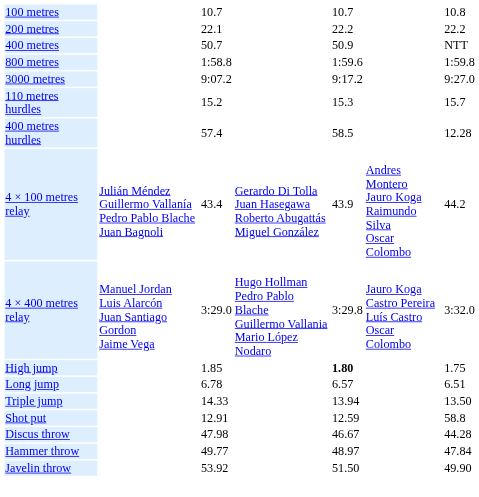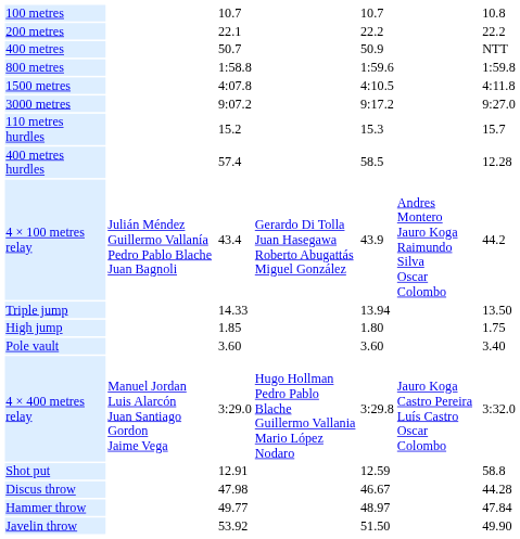+ row: 1500 metres | 4:07.8 | 4:10.5 | 4:11.8
rows swapped: 4 × 400 metres relay <-> Triple jump
High jump | column 5: bold -> normal
+ row: Pole vault | 3.60 | 3.60 | 3.40
- row: Long jump | 6.78 | 6.57 | 6.51
